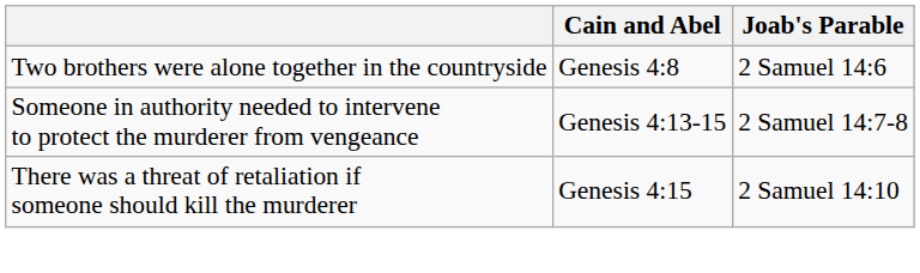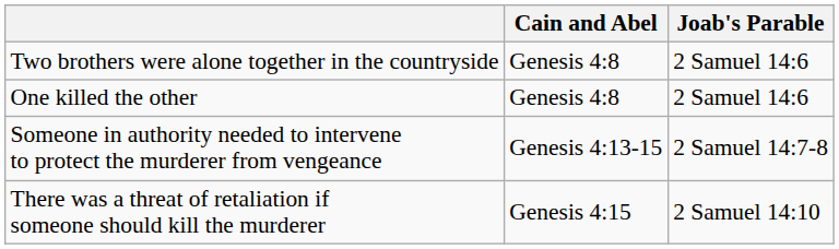+ row: One killed the other | Genesis 4:8 | 2 Samuel 14:6
